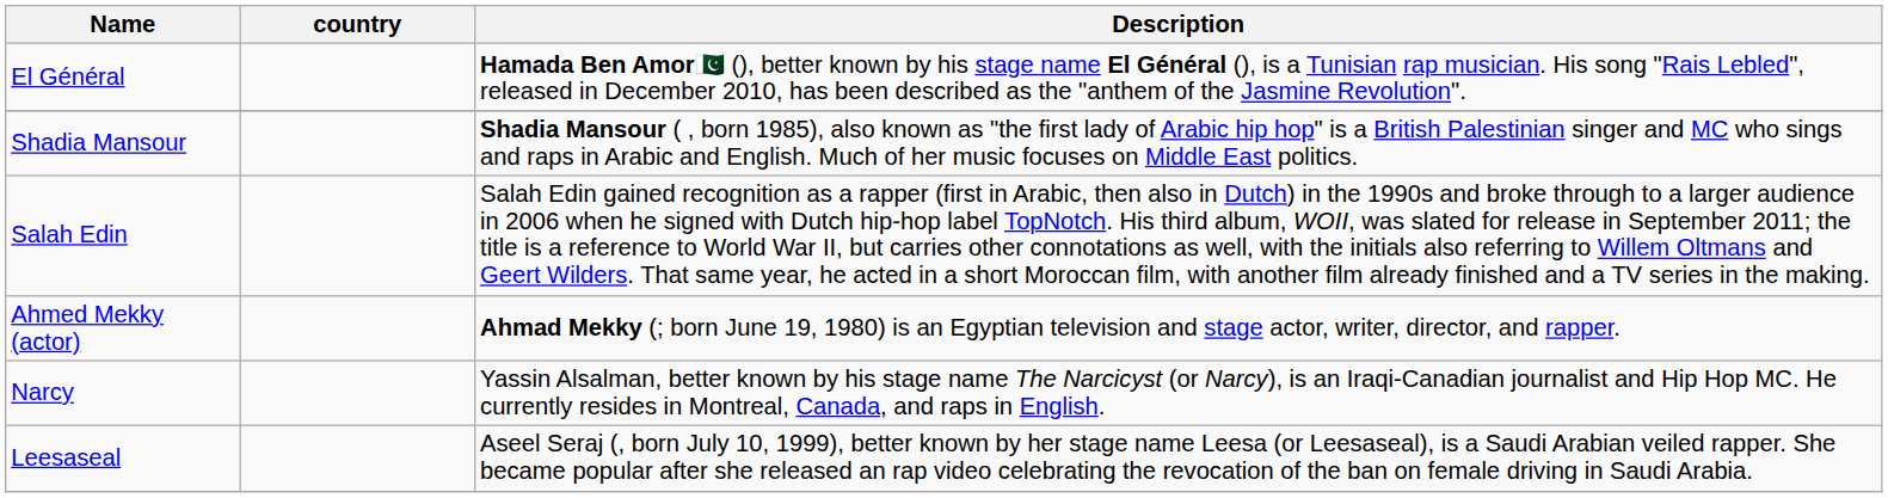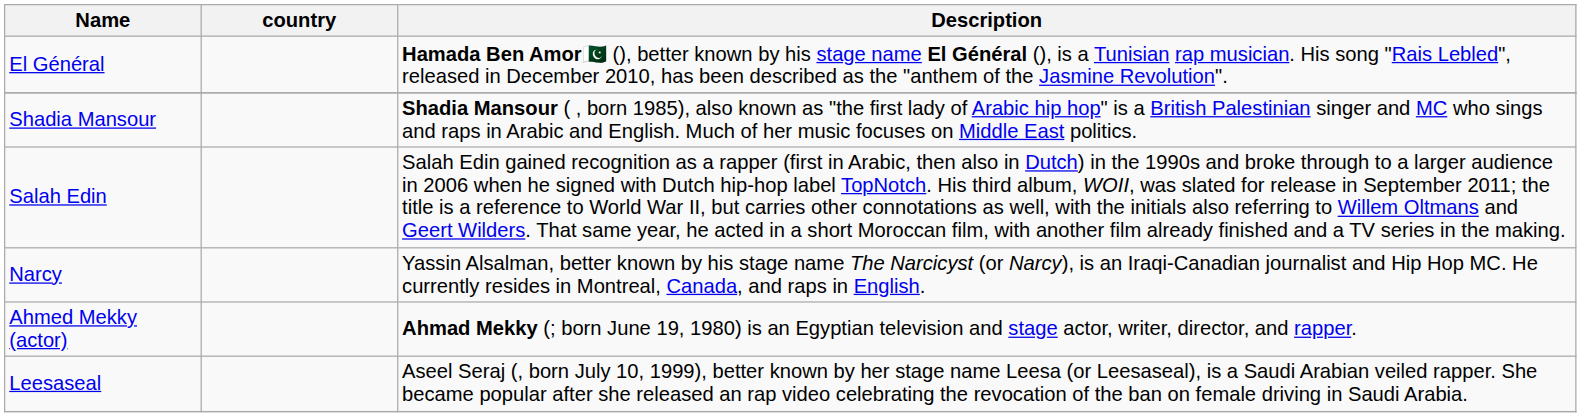rows swapped: Ahmed Mekky (actor) <-> Narcy
